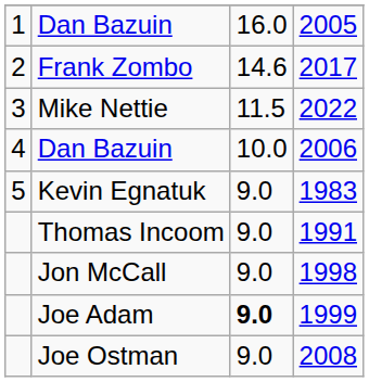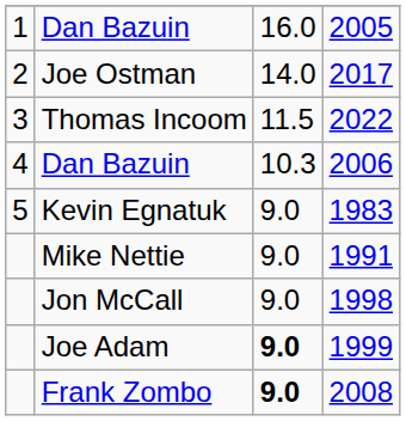2017 | column 2: Frank Zombo -> Joe Ostman
2017 | column 3: 14.6 -> 14.0
2022 | column 2: Mike Nettie -> Thomas Incoom
2006 | column 3: 10.0 -> 10.3
1991 | column 2: Thomas Incoom -> Mike Nettie
2008 | column 2: Joe Ostman -> Frank Zombo
2008 | column 3: normal -> bold
